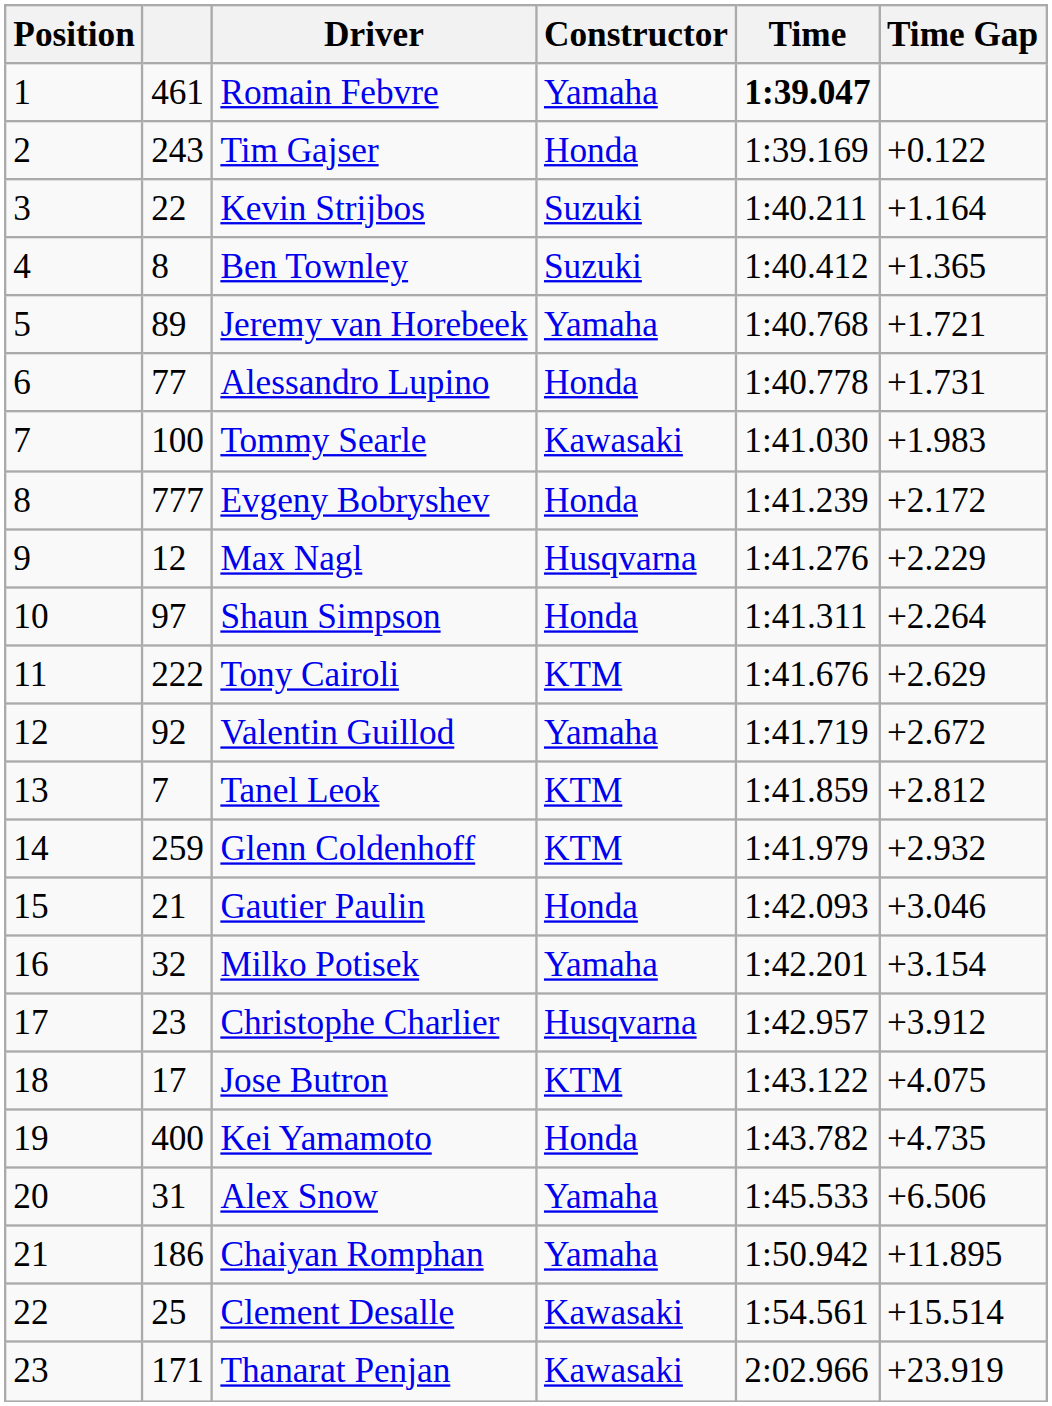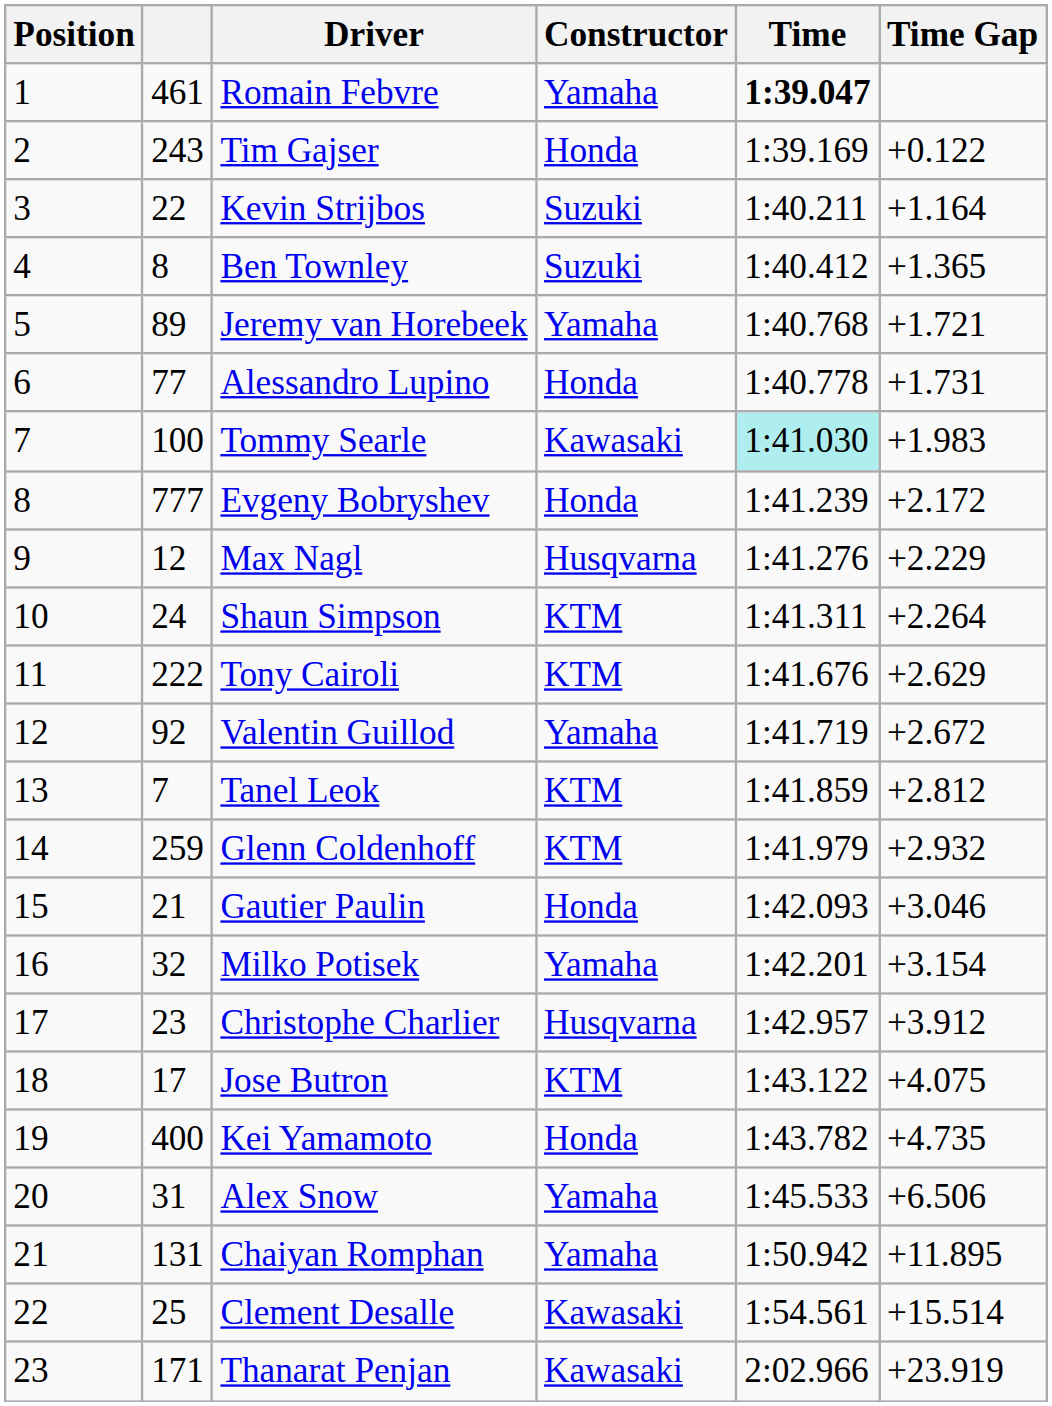Tommy Searle | Time: no background -> paleturquoise background
Shaun Simpson | column 2: 97 -> 24
Shaun Simpson | Constructor: Honda -> KTM
Chaiyan Romphan | column 2: 186 -> 131
